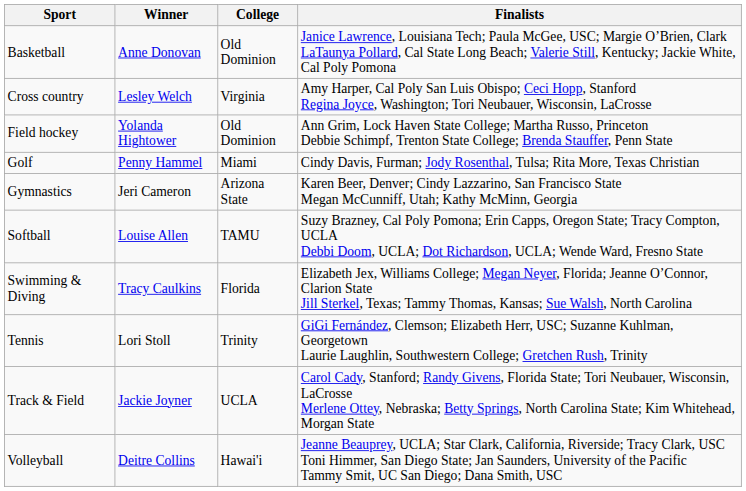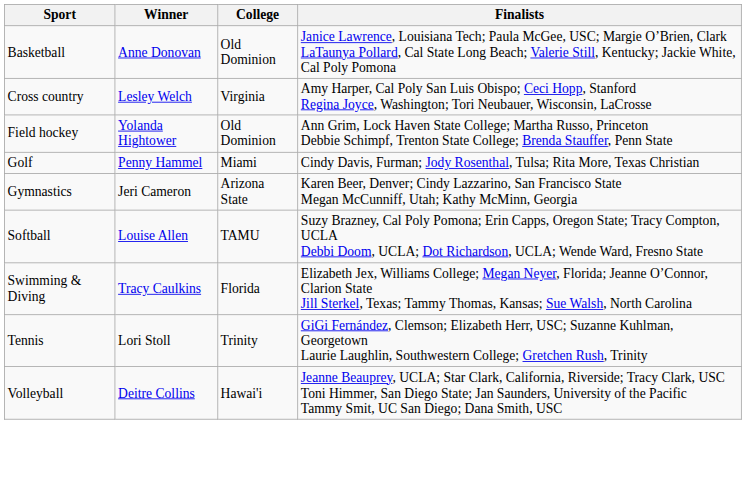- row: Track & Field | Jackie Joyner | UCLA | Carol Cady, Stanford; Randy Givens, Florida State; Tori Neubauer, Wisconsin, LaCrosse Merlene Ottey, Nebraska; Betty Springs, North Carolina State; Kim Whitehead, Morgan State
